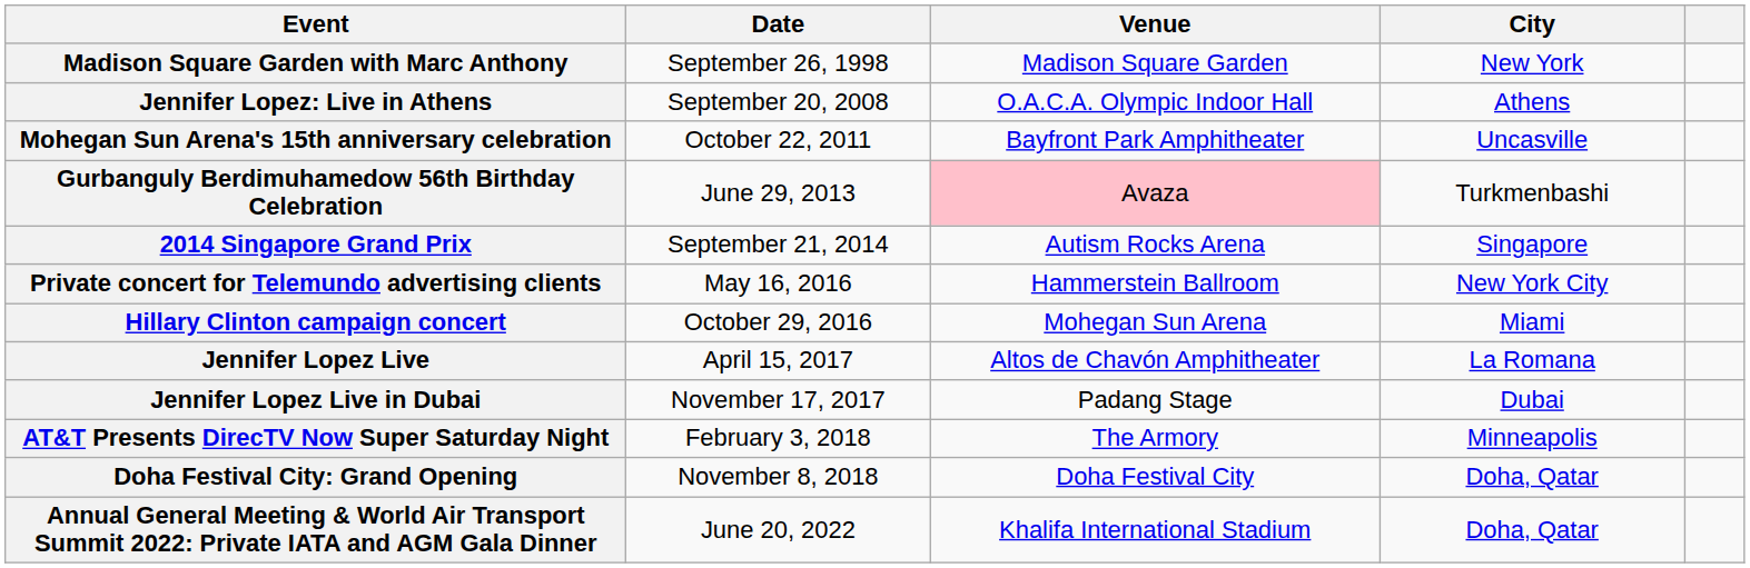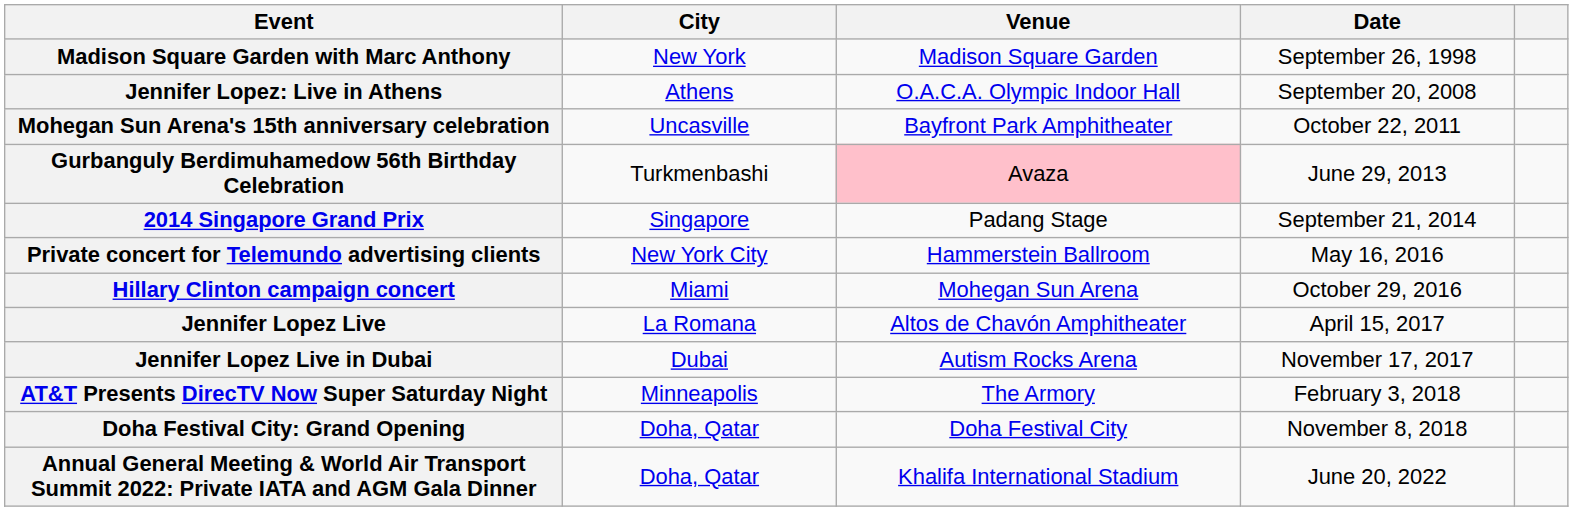columns swapped: Date <-> City
2014 Singapore Grand Prix | Venue: Autism Rocks Arena -> Padang Stage
Jennifer Lopez Live in Dubai | Venue: Padang Stage -> Autism Rocks Arena
